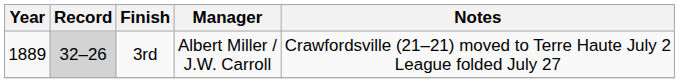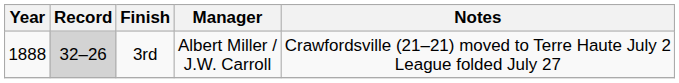3rd | Year: 1889 -> 1888
